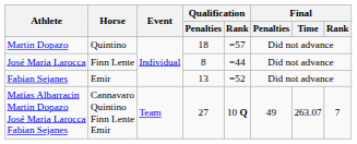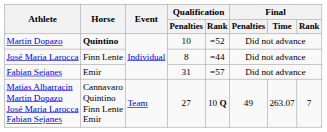Martin Dopazo | Horse: normal -> bold
Martin Dopazo | Qualification / Penalties: 18 -> 10
Martin Dopazo | Qualification / Rank: =57 -> =52
Fabian Sejanes | Qualification / Penalties: 13 -> 31
Fabian Sejanes | Qualification / Rank: =52 -> =57
